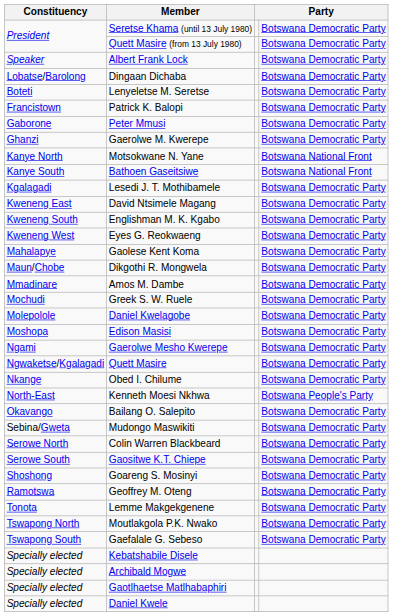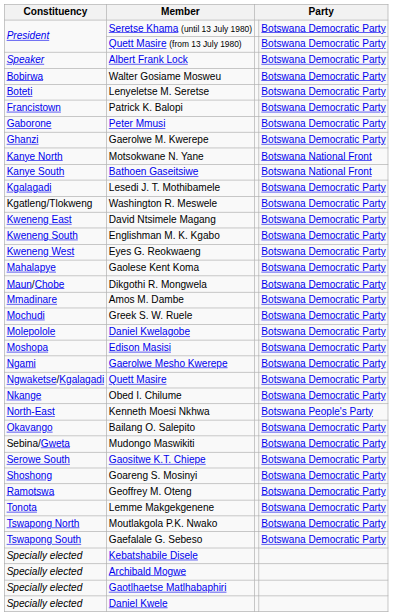+ row: Bobirwa | Walter Gosiame Mosweu | Botswana Democratic Party
- row: Lobatse/Barolong | Dingaan Dichaba | Botswana Democratic Party
+ row: Kgatleng/Tlokweng | Washington R. Meswele | Botswana Democratic Party
- row: Serowe North | Colin Warren Blackbeard | Botswana Democratic Party
